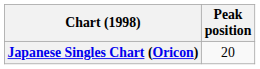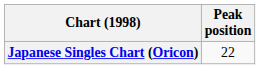Japanese Singles Chart (Oricon) | Peak position: 20 -> 22
